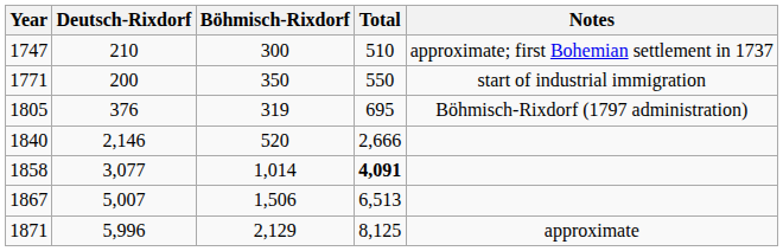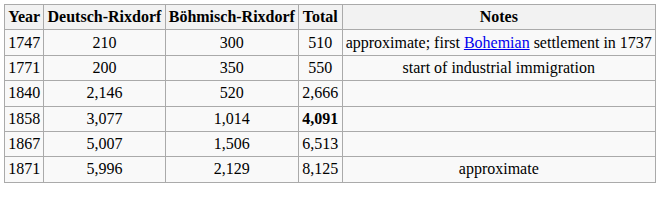- row: 1805 | 376 | 319 | 695 | Böhmisch-Rixdorf (1797 administration)
